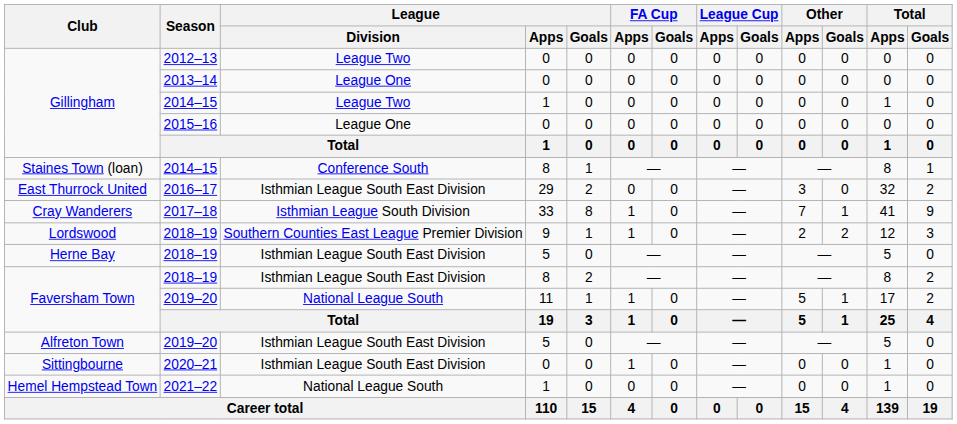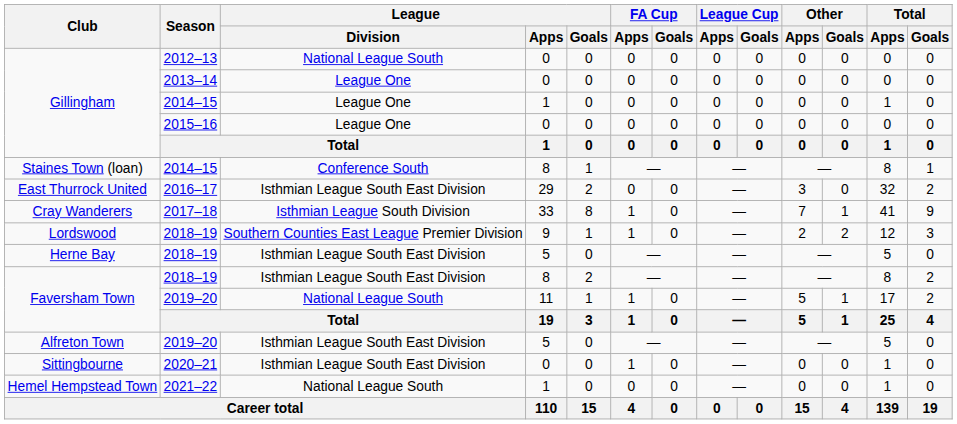Gillingham / 2012–13 | League / Division: League Two -> National League South
Gillingham / 2014–15 | League / Division: League Two -> League One
